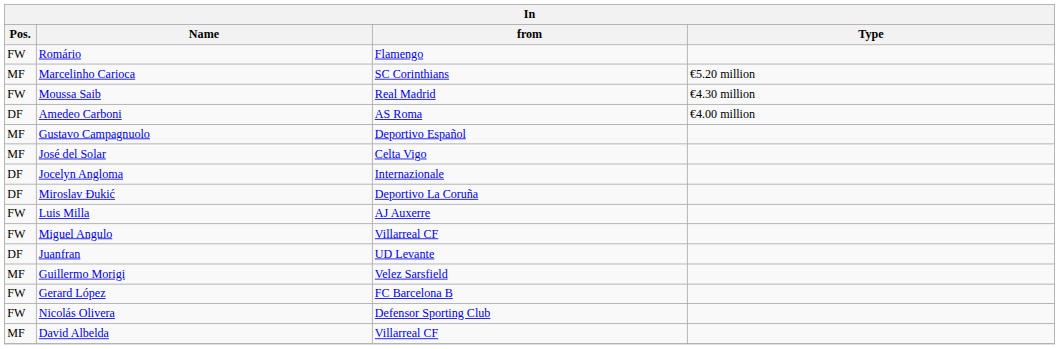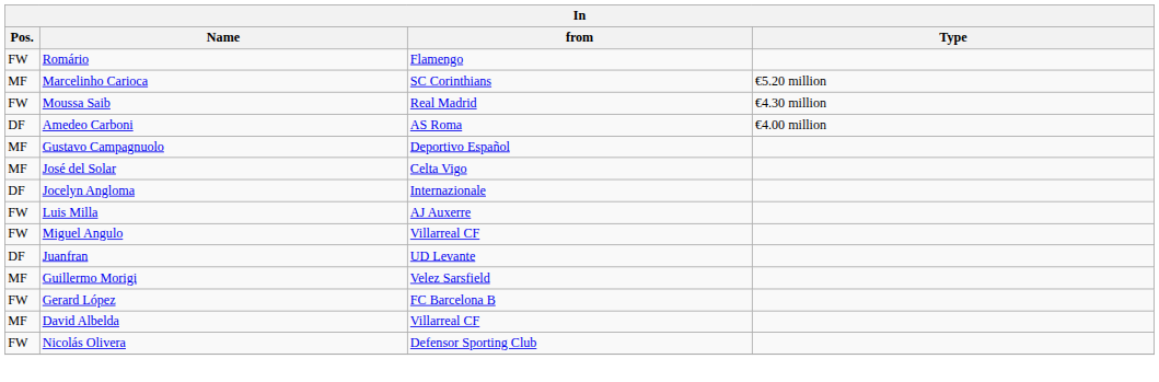- row: DF | Miroslav Đukić | Deportivo La Coruña
rows swapped: David Albelda <-> Nicolás Olivera
